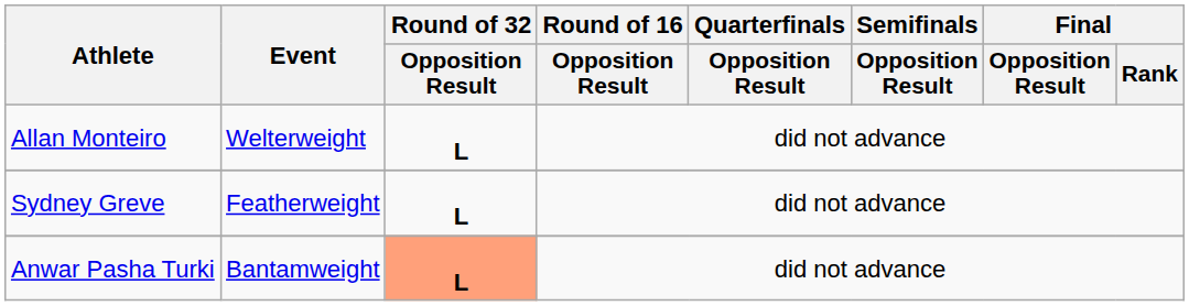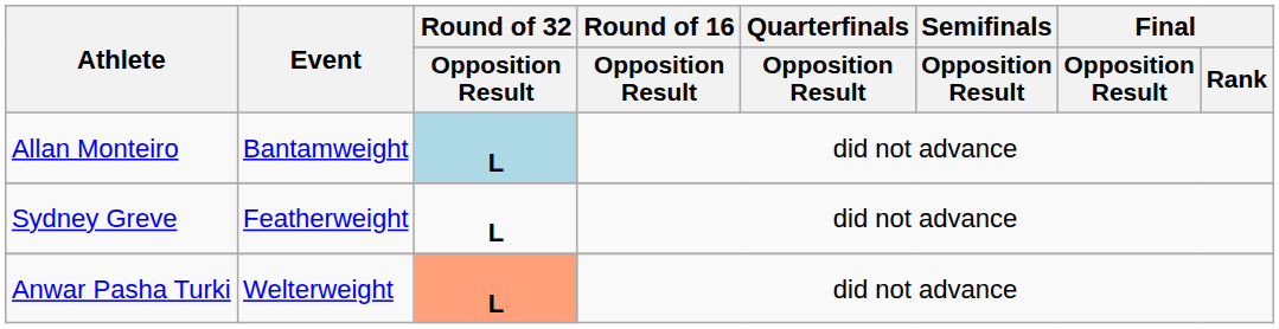Allan Monteiro | Event: Welterweight -> Bantamweight
Allan Monteiro | Round of 32 / Opposition Result: no background -> lightblue background
Anwar Pasha Turki | Event: Bantamweight -> Welterweight
